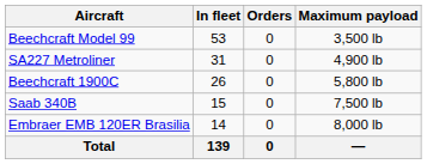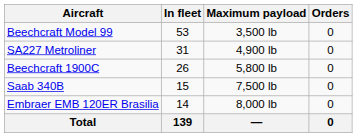columns swapped: Orders <-> Maximum payload
